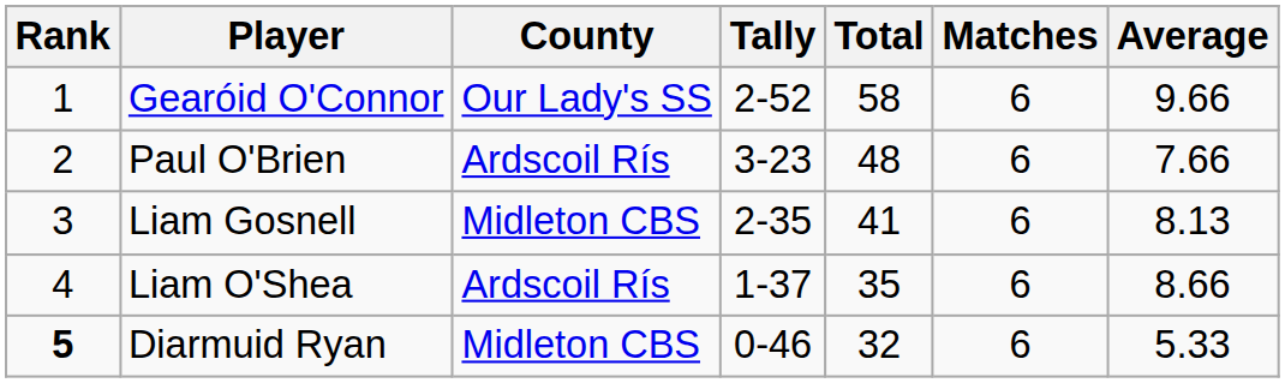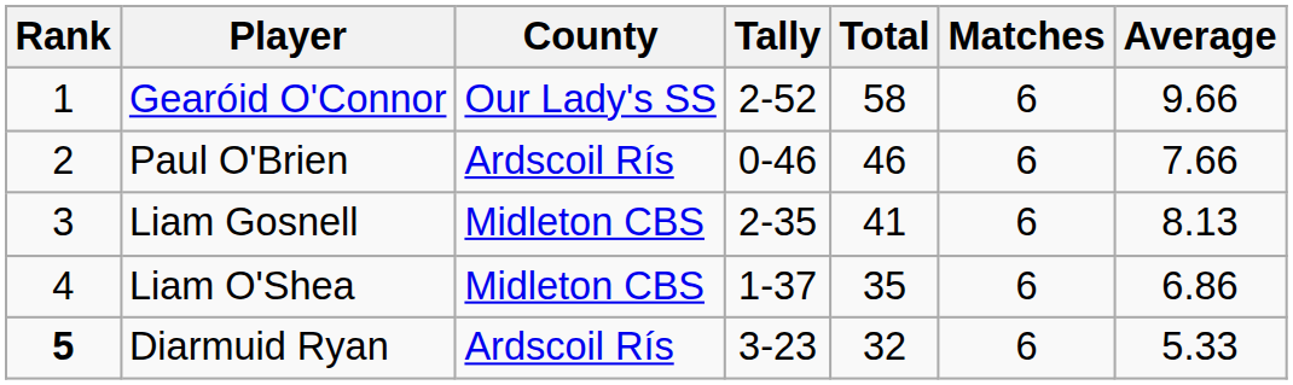Paul O'Brien | Tally: 3-23 -> 0-46
Paul O'Brien | Total: 48 -> 46
Liam O'Shea | County: Ardscoil Rís -> Midleton CBS
Liam O'Shea | Average: 8.66 -> 6.86
Diarmuid Ryan | County: Midleton CBS -> Ardscoil Rís
Diarmuid Ryan | Tally: 0-46 -> 3-23
